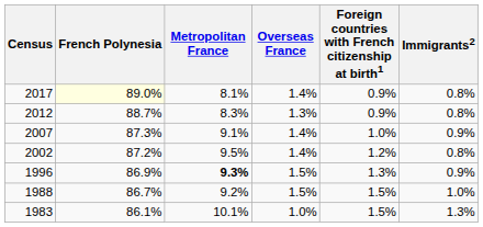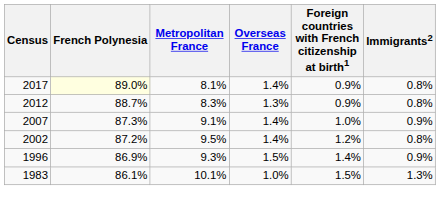1996 | Metropolitan France: bold -> normal
1996 | Foreign countries with French citizenship at birth1: 1.3% -> 1.4%
- row: 1988 | 86.7% | 9.2% | 1.5% | 1.5% | 1.0%
